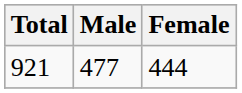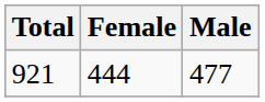columns swapped: Male <-> Female
